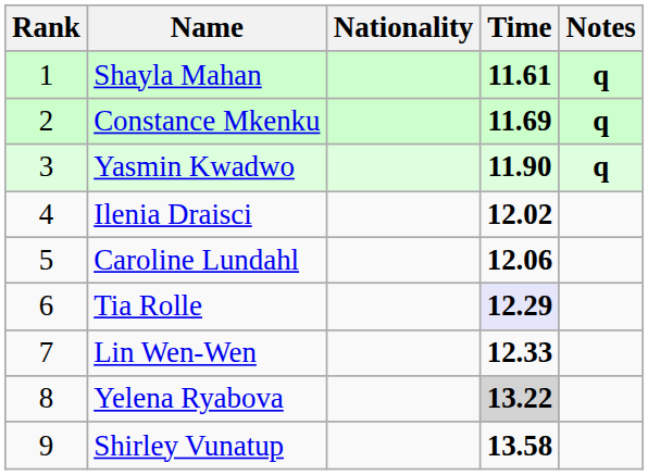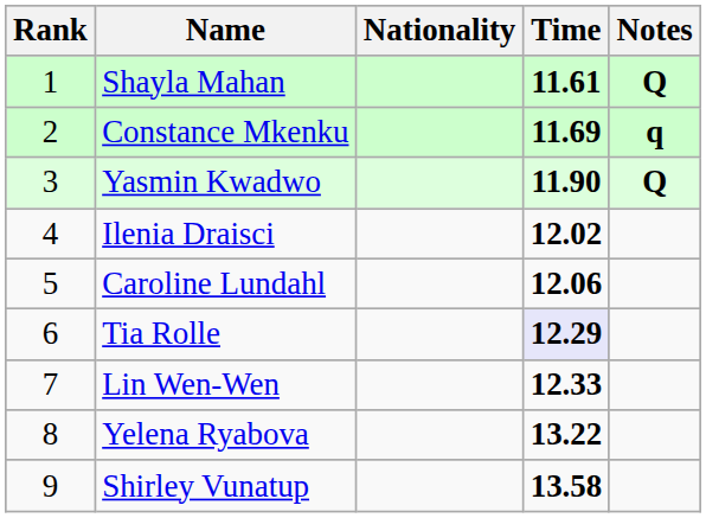Shayla Mahan | Notes: q -> Q
Yasmin Kwadwo | Notes: q -> Q
Yelena Ryabova | Time: lightgrey background -> no background
